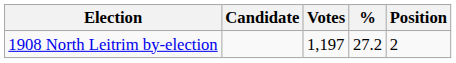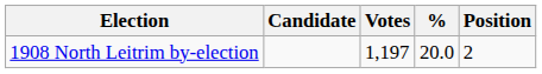1908 North Leitrim by-election | %: 27.2 -> 20.0
